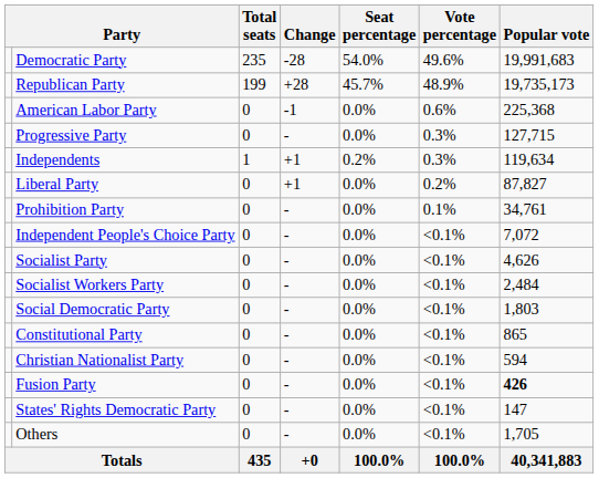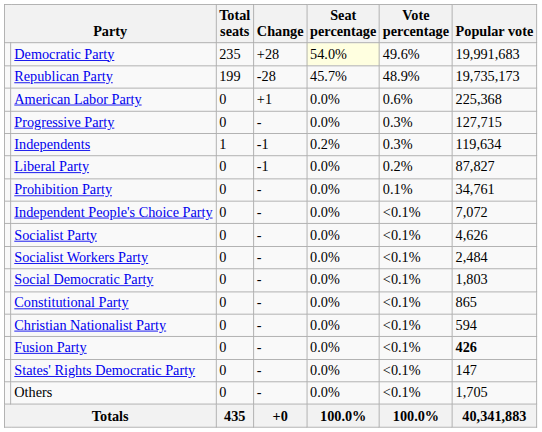Democratic Party | Change: -28 -> +28
Democratic Party | Seat percentage: no background -> lightyellow background
Republican Party | Change: +28 -> -28
American Labor Party | Change: -1 -> +1
Independents | Change: +1 -> -1
Liberal Party | Change: +1 -> -1
